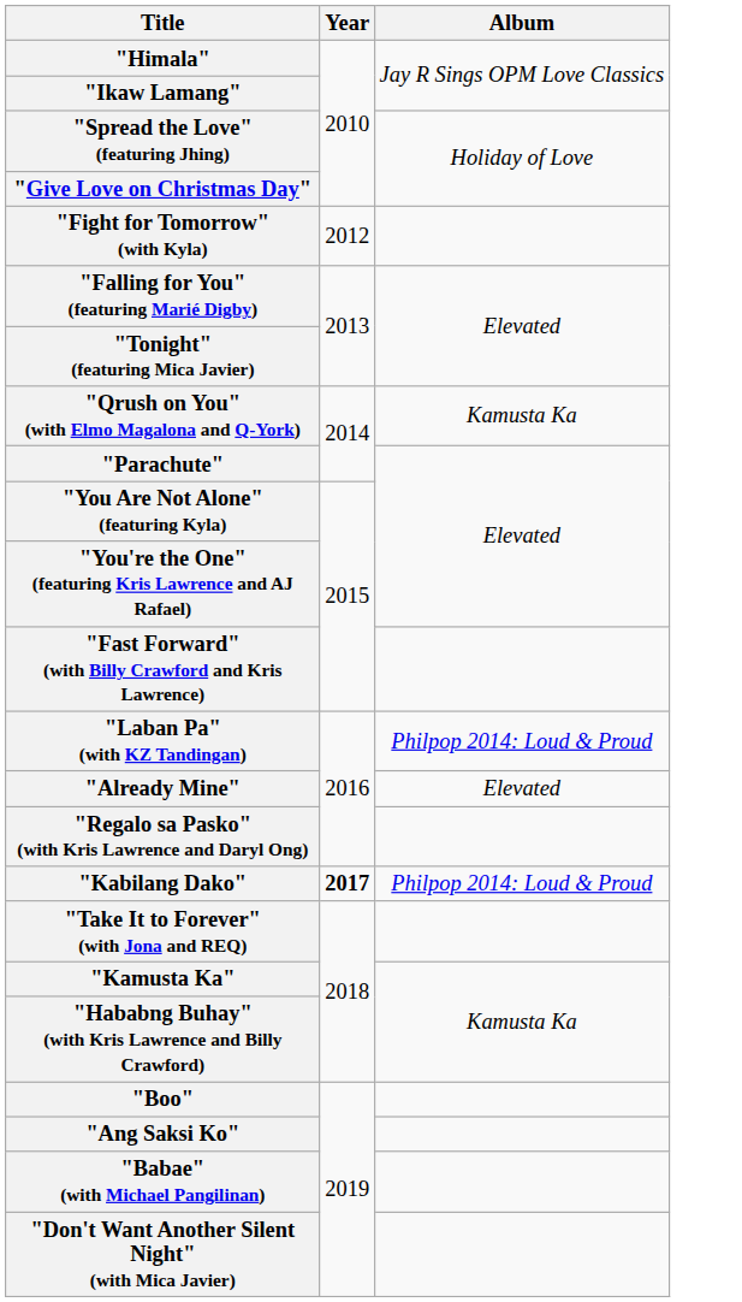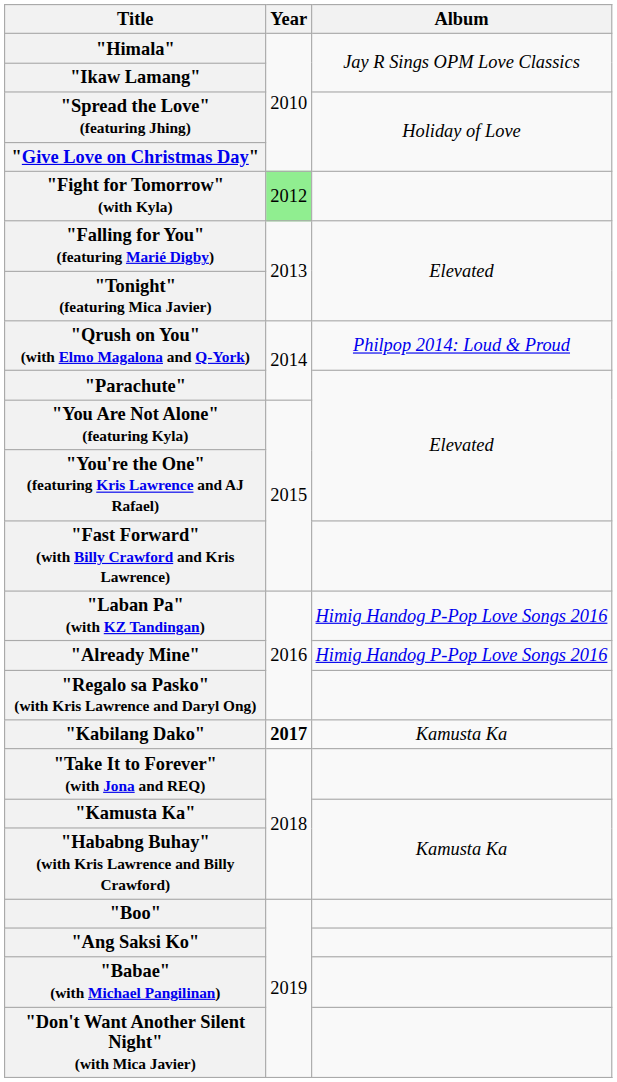"Fight for Tomorrow" (with Kyla) | Year: no background -> lightgreen background
"Qrush on You" (with Elmo Magalona and Q-York) | Album: Kamusta Ka -> Philpop 2014: Loud & Proud
"Laban Pa" (with KZ Tandingan) | Album: Philpop 2014: Loud & Proud -> Himig Handog P-Pop Love Songs 2016
"Already Mine" | Album: Elevated -> Himig Handog P-Pop Love Songs 2016
"Kabilang Dako" | Album: Philpop 2014: Loud & Proud -> Kamusta Ka
